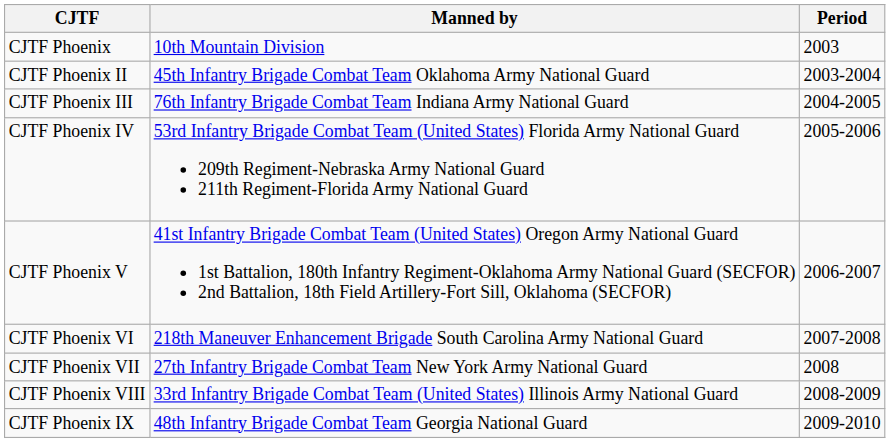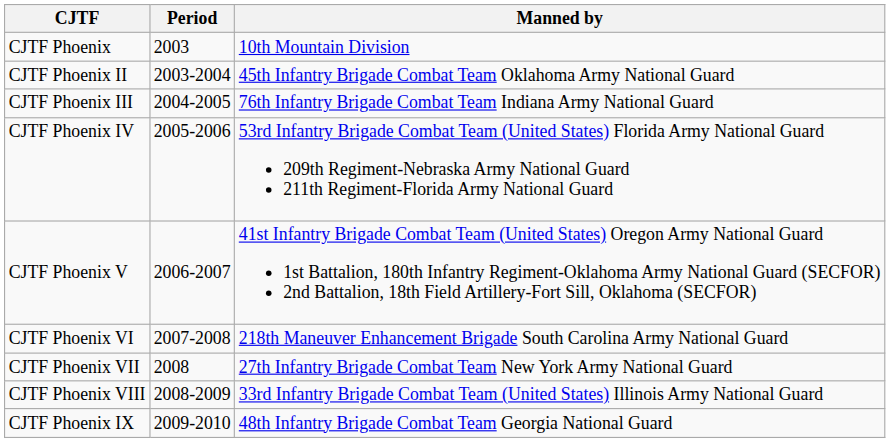columns swapped: Period <-> Manned by
